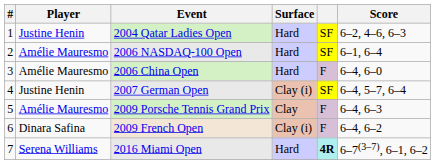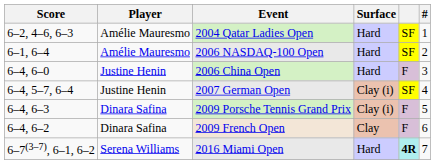columns swapped: # <-> Score
2004 Qatar Ladies Open | Player: Justine Henin -> Amélie Mauresmo
2006 China Open | Player: Amélie Mauresmo -> Justine Henin
2009 Porsche Tennis Grand Prix | Player: Amélie Mauresmo -> Dinara Safina
2009 Porsche Tennis Grand Prix | Surface: Clay -> Clay (i)
2009 French Open | Surface: Clay (i) -> Clay
